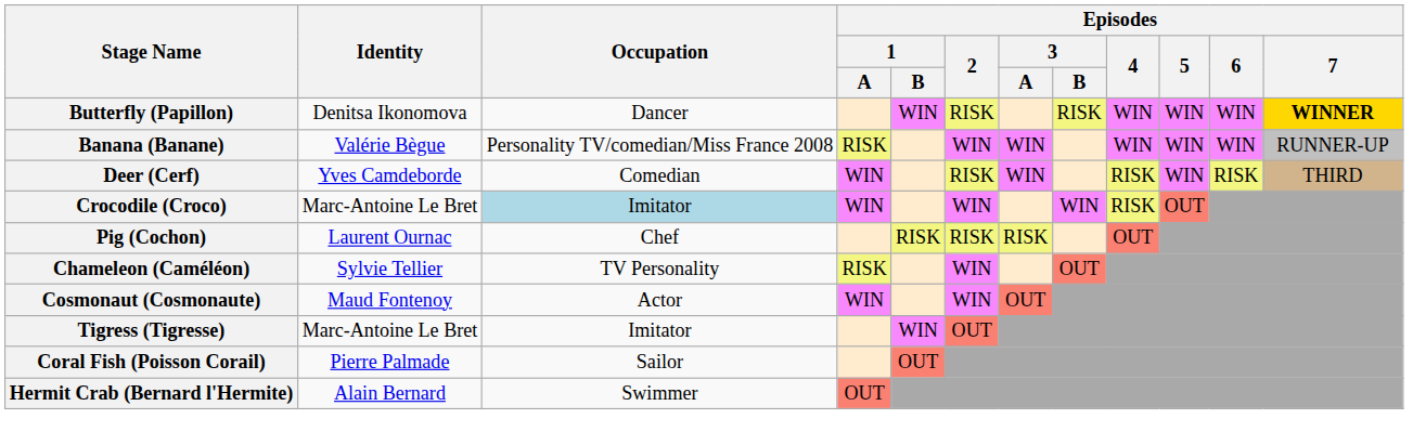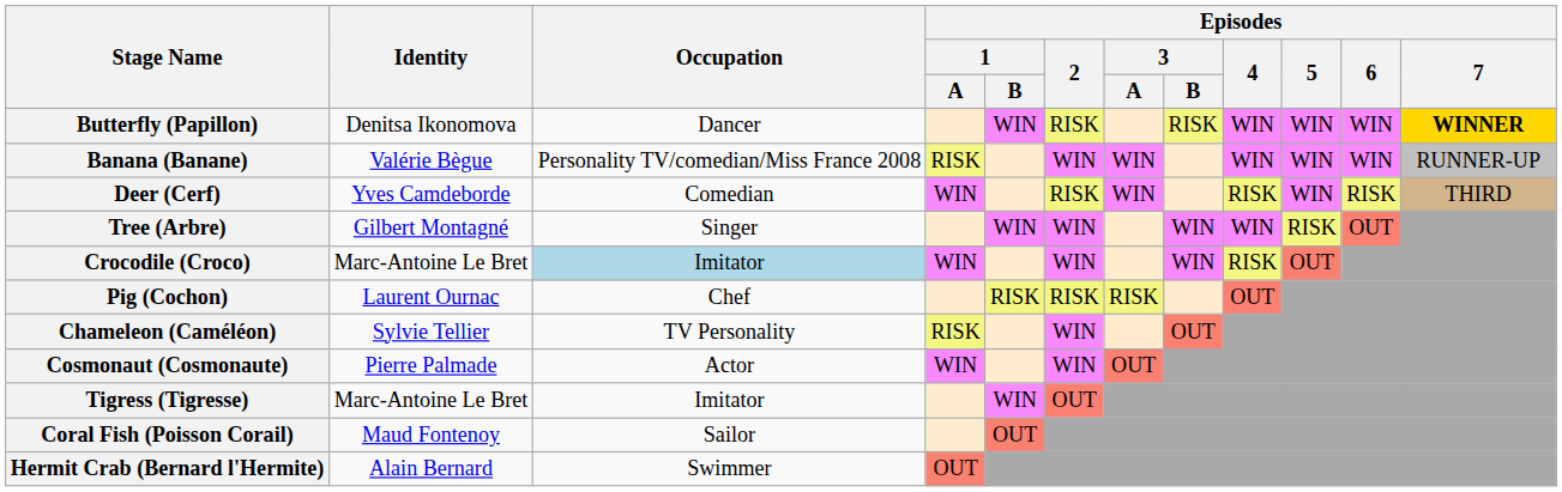+ row: Tree (Arbre) | Gilbert Montagné | Singer | WIN | WIN | WIN | WIN | RISK | OUT
Cosmonaut (Cosmonaute) | Identity: Maud Fontenoy -> Pierre Palmade
Coral Fish (Poisson Corail) | Identity: Pierre Palmade -> Maud Fontenoy
